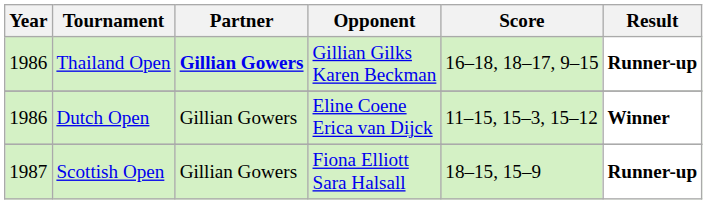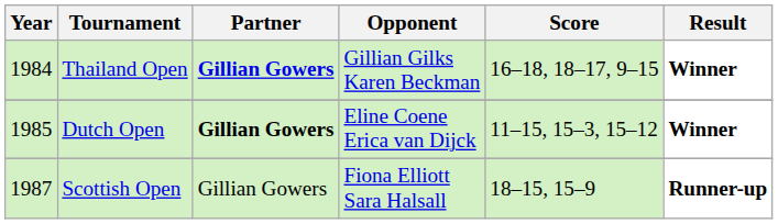Thailand Open | Year: 1986 -> 1984
Thailand Open | Result: Runner-up -> Winner
Dutch Open | Year: 1986 -> 1985
Dutch Open | Partner: normal -> bold
